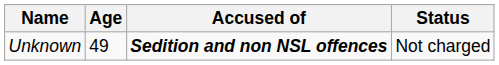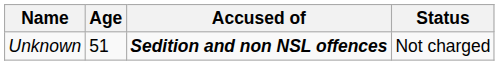Unknown | Age: 49 -> 51
